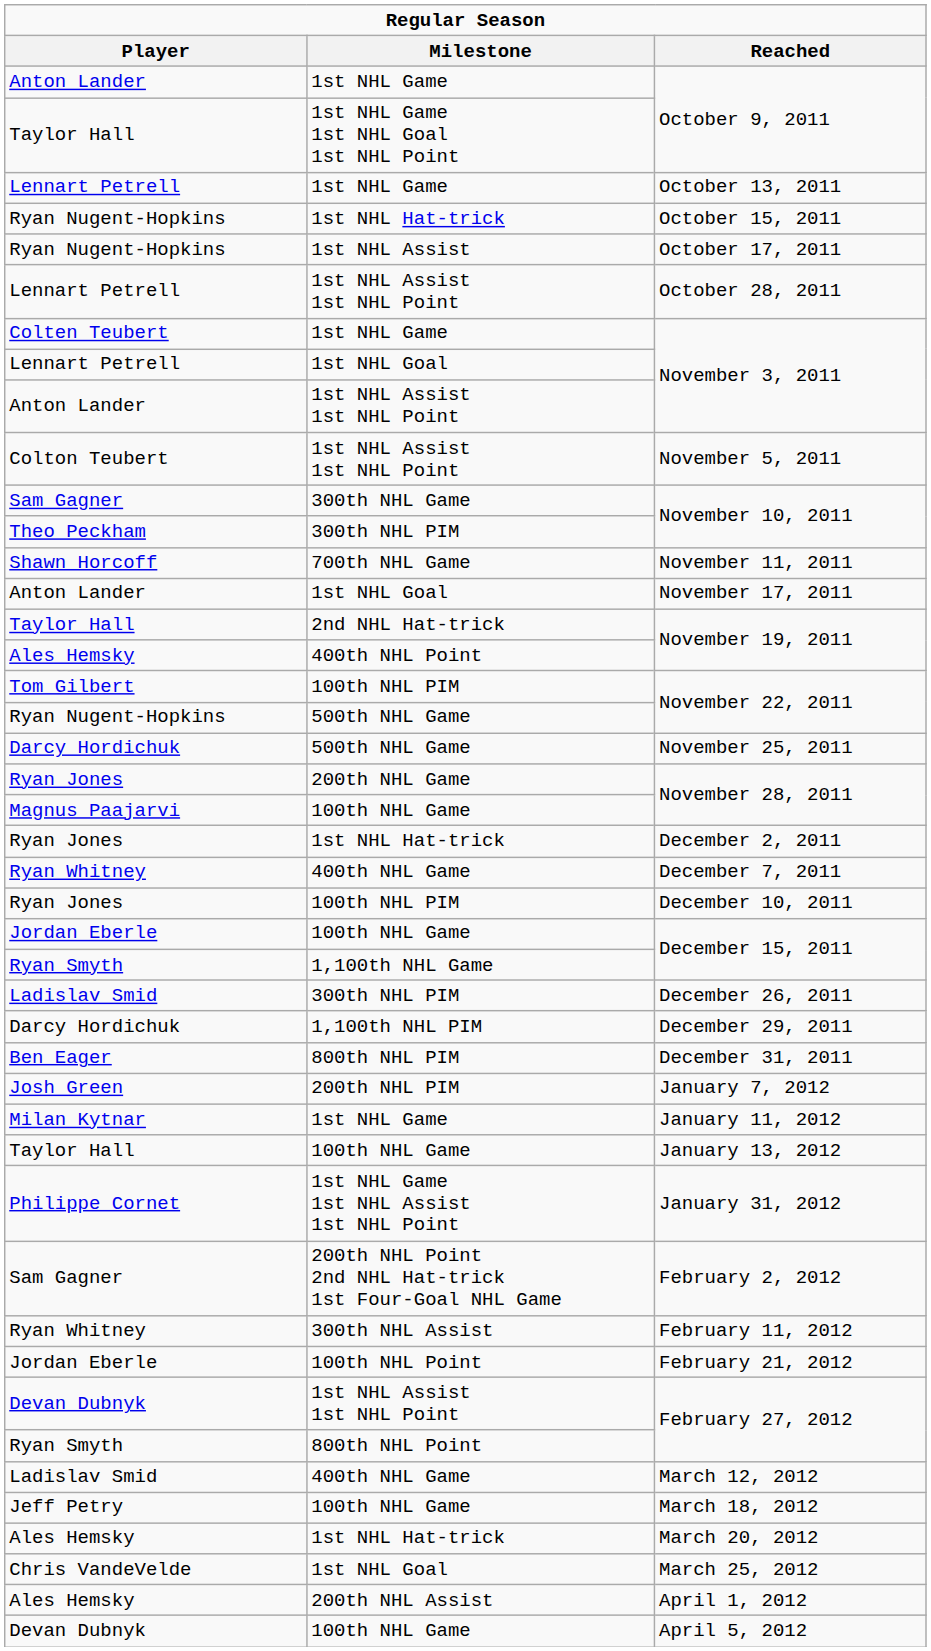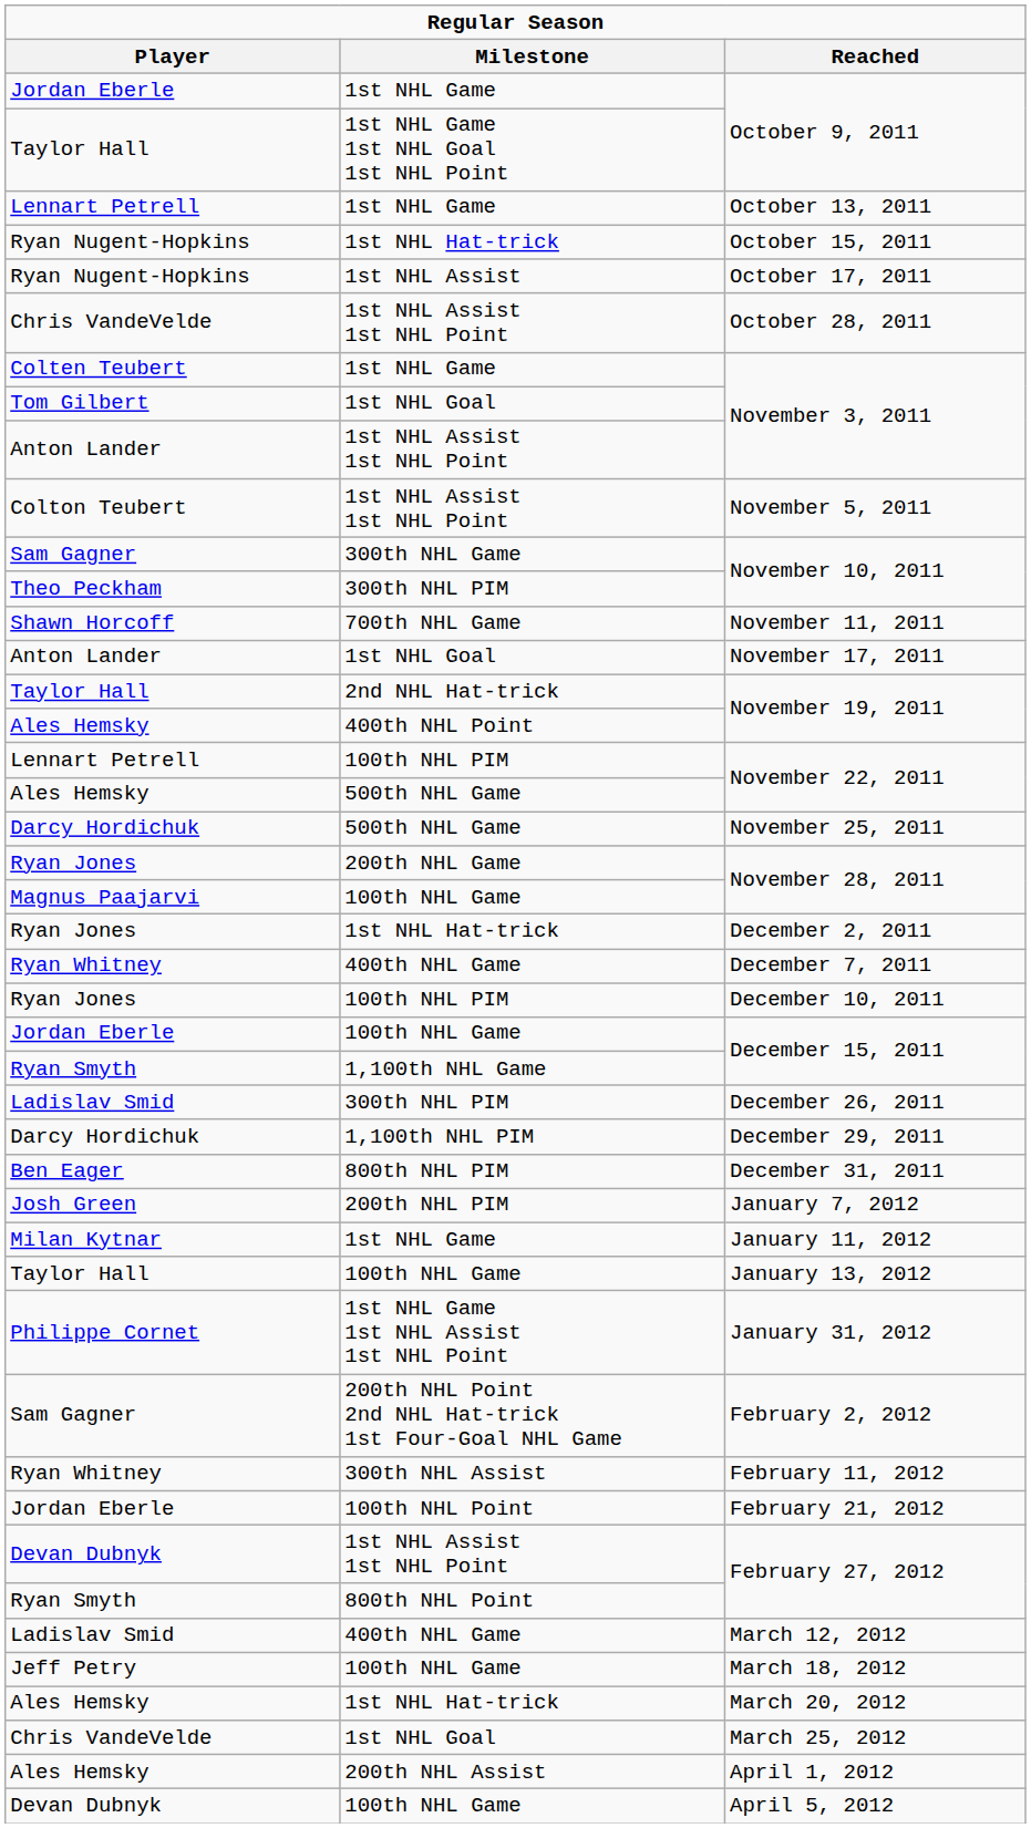1st NHL Game / October 9, 2011 | Player: Anton Lander -> Jordan Eberle
October 28, 2011 | Player: Lennart Petrell -> Chris VandeVelde
1st NHL Goal / November 3, 2011 | Player: Lennart Petrell -> Tom Gilbert
100th NHL PIM / November 22, 2011 | Player: Tom Gilbert -> Lennart Petrell
500th NHL Game / November 22, 2011 | Player: Ryan Nugent-Hopkins -> Ales Hemsky
